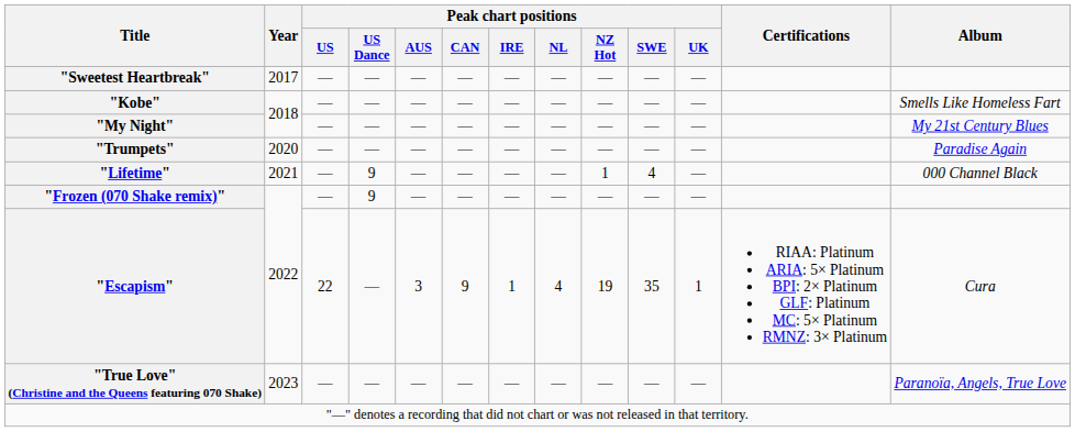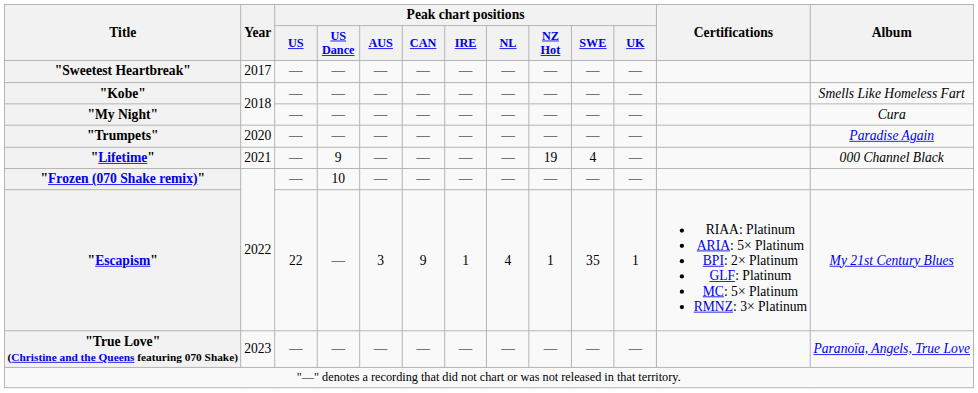"My Night" | Album: My 21st Century Blues -> Cura
"Lifetime" | Peak chart positions / NZ Hot: 1 -> 19
"Frozen (070 Shake remix)" | Peak chart positions / US Dance: 9 -> 10
"Escapism" | Peak chart positions / NZ Hot: 19 -> 1
"Escapism" | Album: Cura -> My 21st Century Blues
